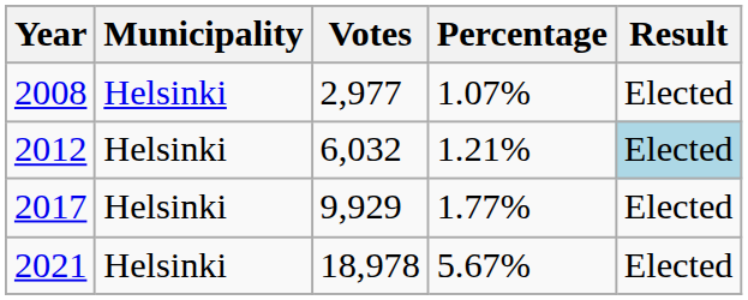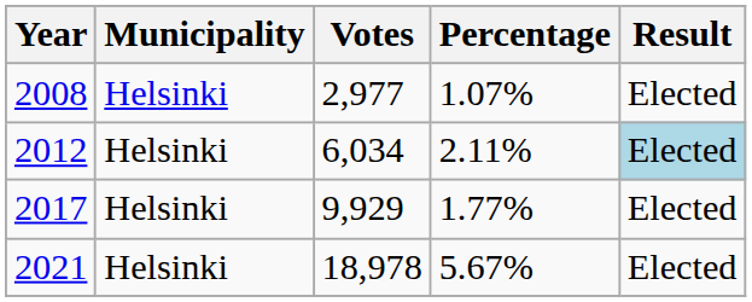2012 | Votes: 6,032 -> 6,034
2012 | Percentage: 1.21% -> 2.11%
